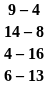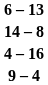rows swapped: 6 – 13 <-> 9 – 4
